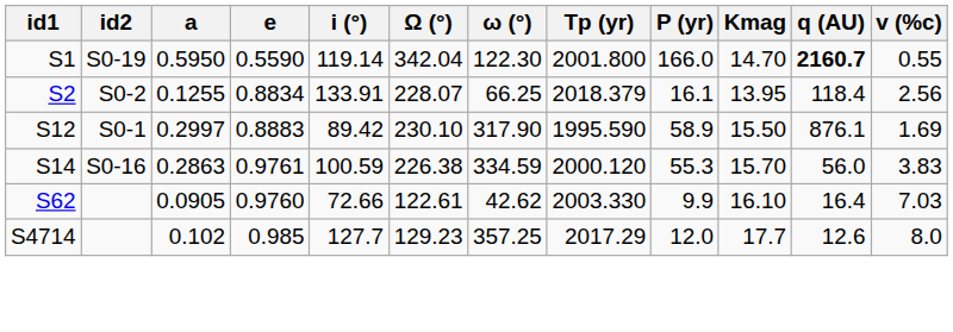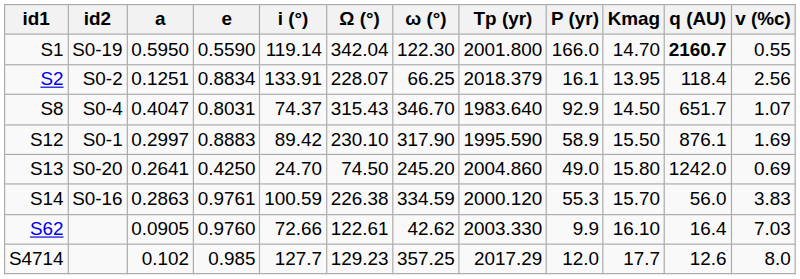S2 | a: 0.1255 -> 0.1251
+ row: S8 | S0-4 | 0.4047 | 0.8031 | 74.37 | 315.43 | 346.70 | 1983.640 | 92.9 | 14.50 | 651.7 | 1.07
+ row: S13 | S0-20 | 0.2641 | 0.4250 | 24.70 | 74.50 | 245.20 | 2004.860 | 49.0 | 15.80 | 1242.0 | 0.69
